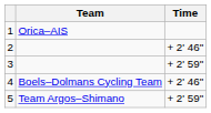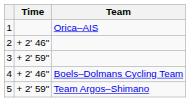columns swapped: Team <-> Time
